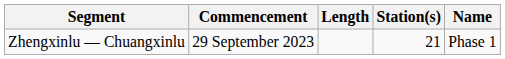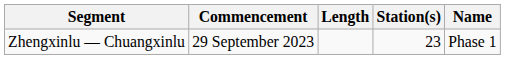Zhengxinlu — Chuangxinlu | Station(s): 21 -> 23
